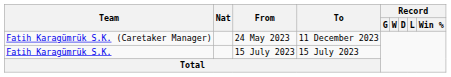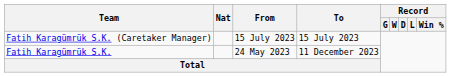Fatih Karagümrük S.K. (Caretaker Manager) | From: 24 May 2023 -> 15 July 2023
Fatih Karagümrük S.K. (Caretaker Manager) | To: 11 December 2023 -> 15 July 2023
Fatih Karagümrük S.K. | From: 15 July 2023 -> 24 May 2023
Fatih Karagümrük S.K. | To: 15 July 2023 -> 11 December 2023
